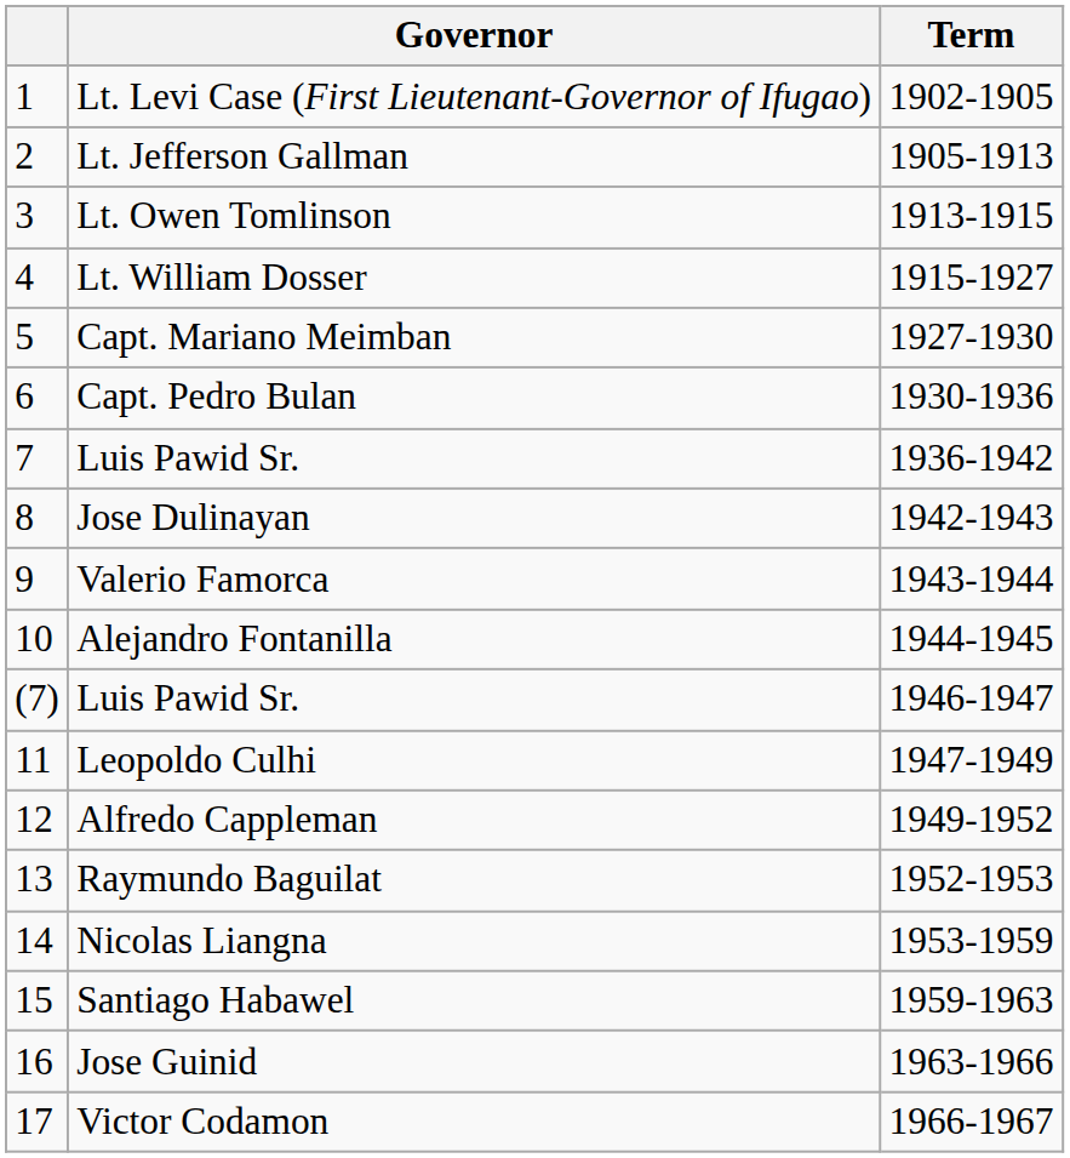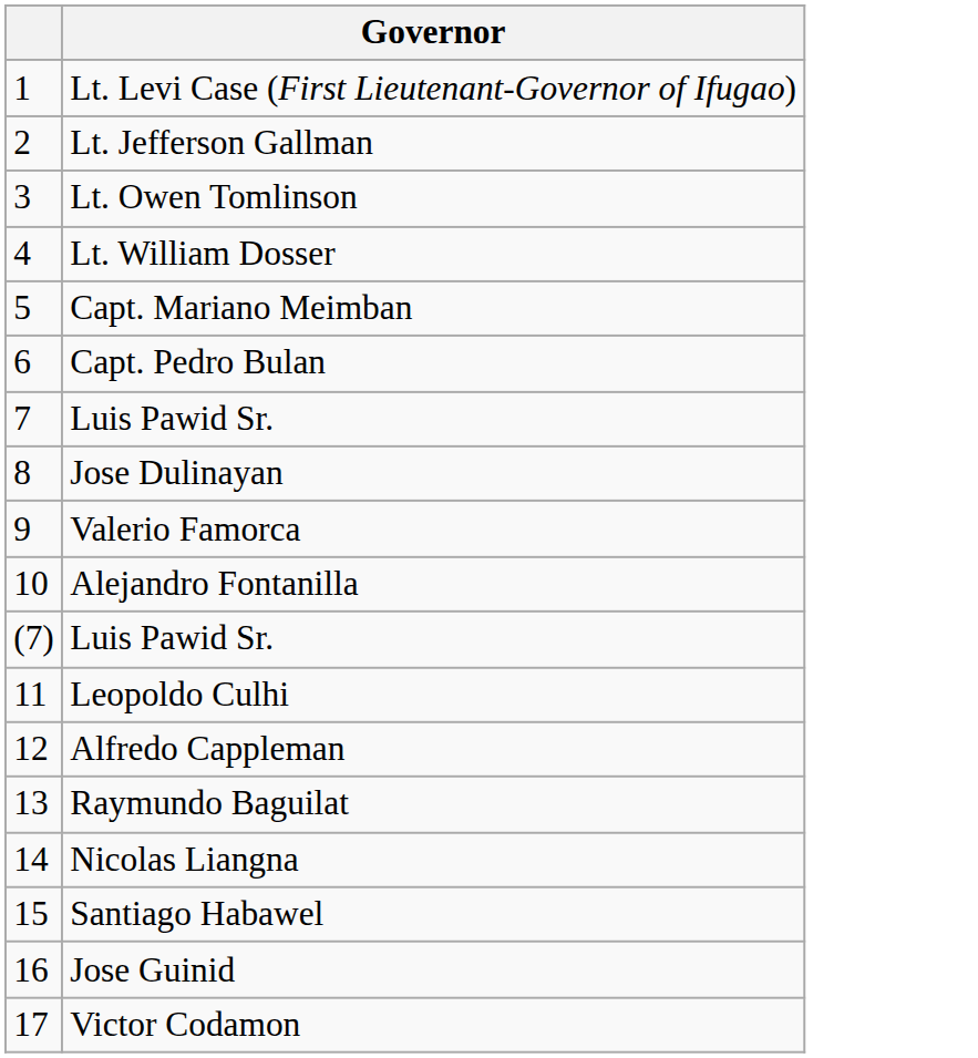- column: Term | 1902-1905 | 1905-1913 | 1913-1915 | 1915-1927 | 1927-1930 | 1930-1936 | 1936-1942 | 1942-1943 | 1943-1944 | 1944-1945 | 1946-1947 | 1947-1949 | 1949-1952 | 1952-1953 | 1953-1959 | 1959-1963 | 1963-1966 | 1966-1967
